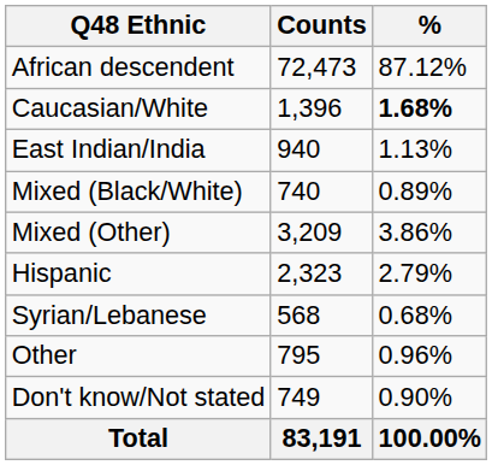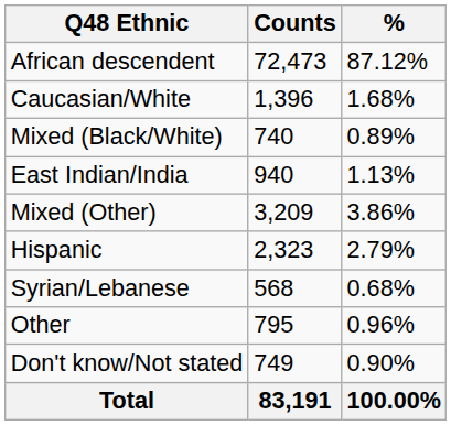Caucasian/White | %: bold -> normal
rows swapped: East Indian/India <-> Mixed (Black/White)
